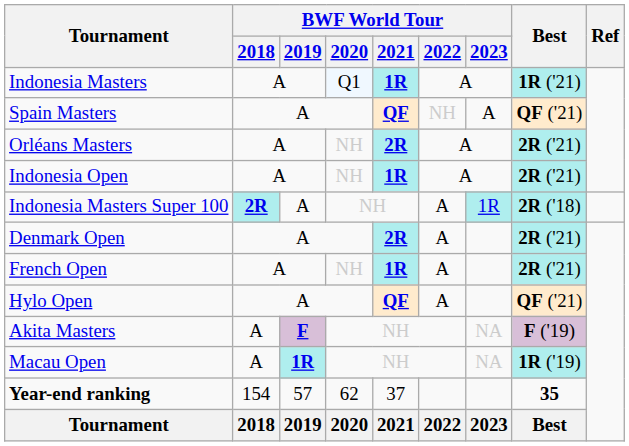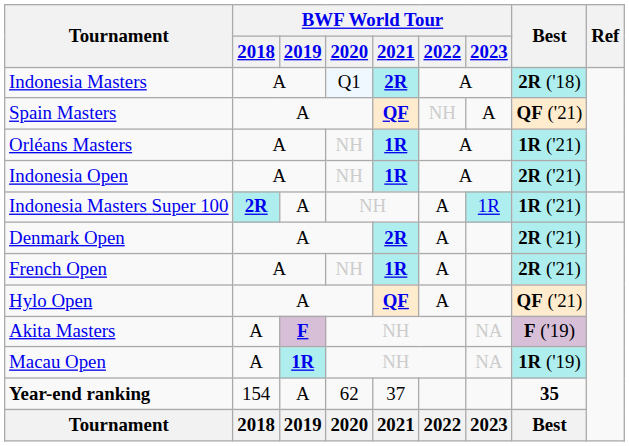Indonesia Masters | BWF World Tour / 2021: 1R -> 2R
Indonesia Masters | Best: 1R ('21) -> 2R ('18)
Orléans Masters | BWF World Tour / 2021: 2R -> 1R
Orléans Masters | Best: 2R ('21) -> 1R ('21)
Indonesia Masters Super 100 | Best: 2R ('18) -> 1R ('21)
Year-end ranking | BWF World Tour / 2019: 57 -> A
